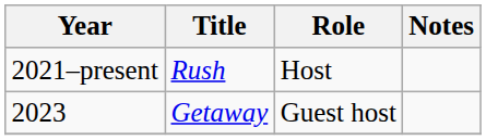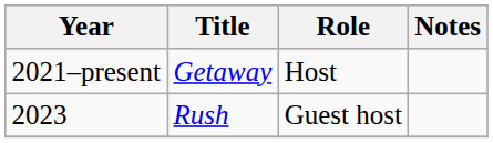2021–present | Title: Rush -> Getaway
2023 | Title: Getaway -> Rush
